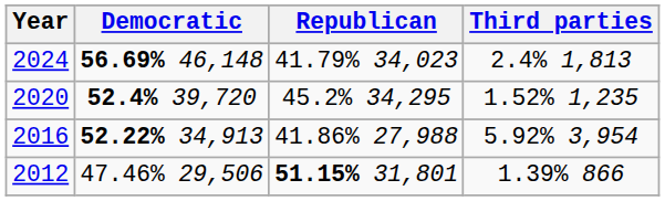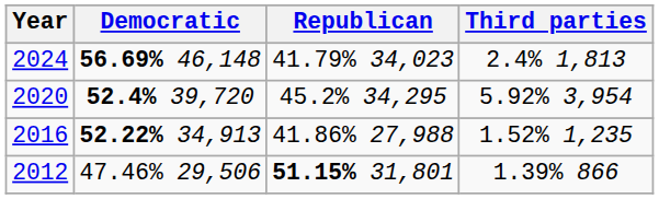2020 | Third parties: 1.52% 1,235 -> 5.92% 3,954
2016 | Third parties: 5.92% 3,954 -> 1.52% 1,235
